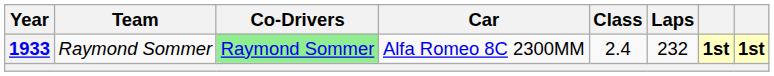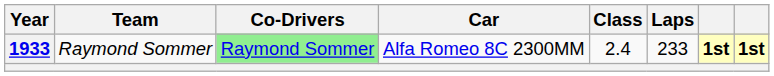1933 | Laps: 232 -> 233
